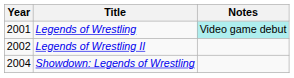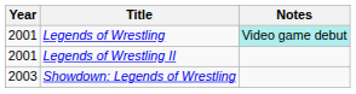Legends of Wrestling II | Year: 2002 -> 2001
Showdown: Legends of Wrestling | Year: 2004 -> 2003
